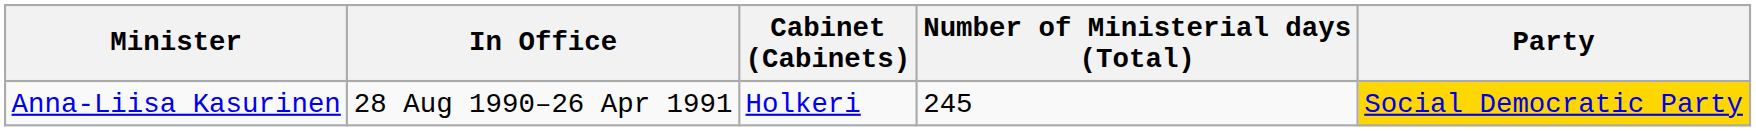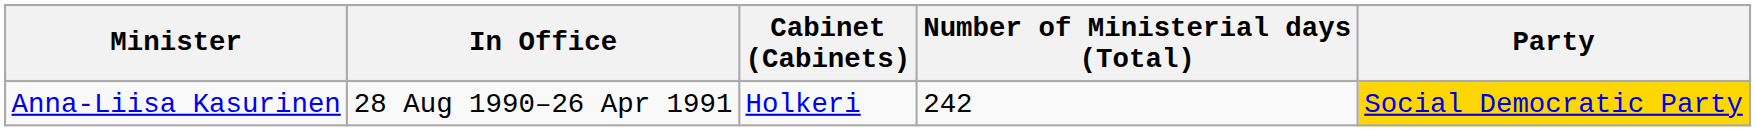Anna-Liisa Kasurinen | Number of Ministerial days (Total): 245 -> 242
